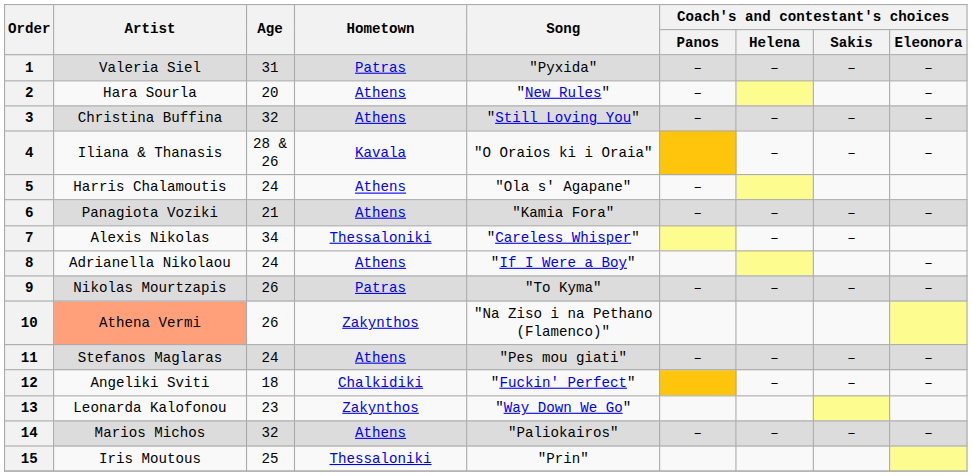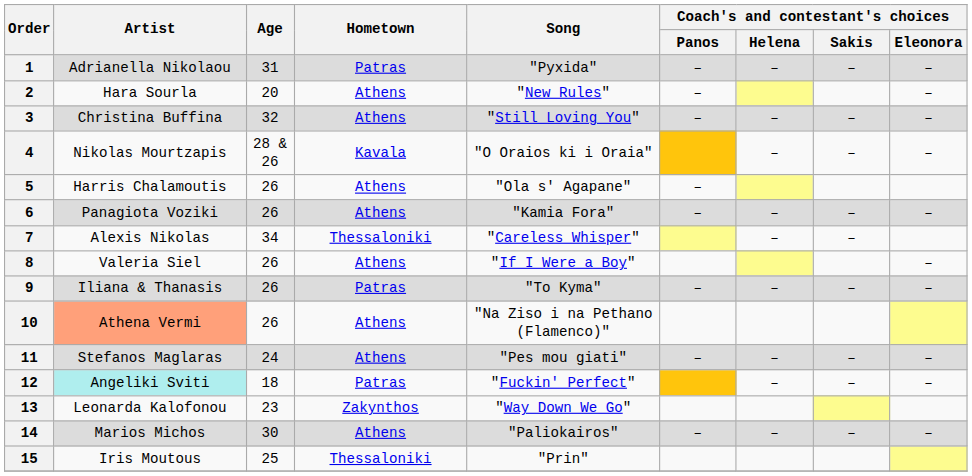1 | Artist: Valeria Siel -> Adrianella Nikolaou
4 | Artist: Iliana & Thanasis -> Nikolas Mourtzapis
5 | Age: 24 -> 26
6 | Age: 21 -> 26
8 | Artist: Adrianella Nikolaou -> Valeria Siel
8 | Age: 24 -> 26
9 | Artist: Nikolas Mourtzapis -> Iliana & Thanasis
10 | Hometown: Zakynthos -> Athens
12 | Artist: no background -> paleturquoise background
12 | Hometown: Chalkidiki -> Patras
14 | Age: 32 -> 30
